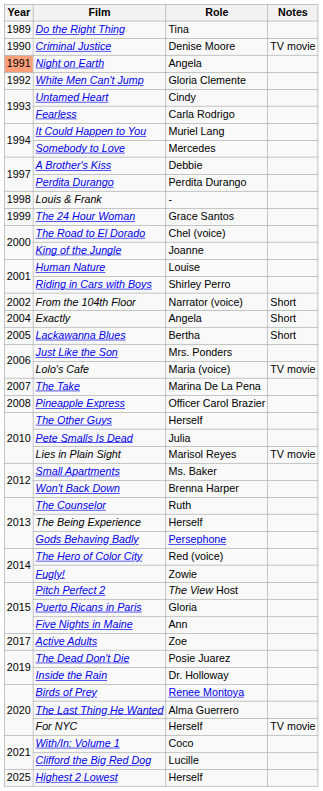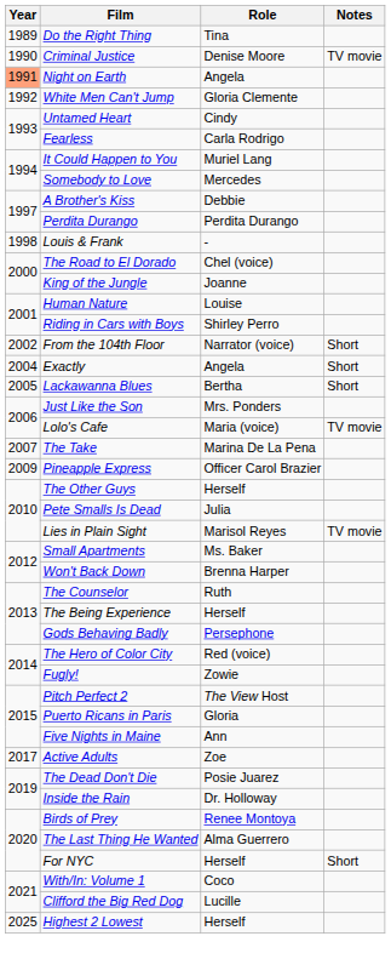- row: 1999 | The 24 Hour Woman | Grace Santos
Pineapple Express | Year: 2008 -> 2009
For NYC | Notes: TV movie -> Short
